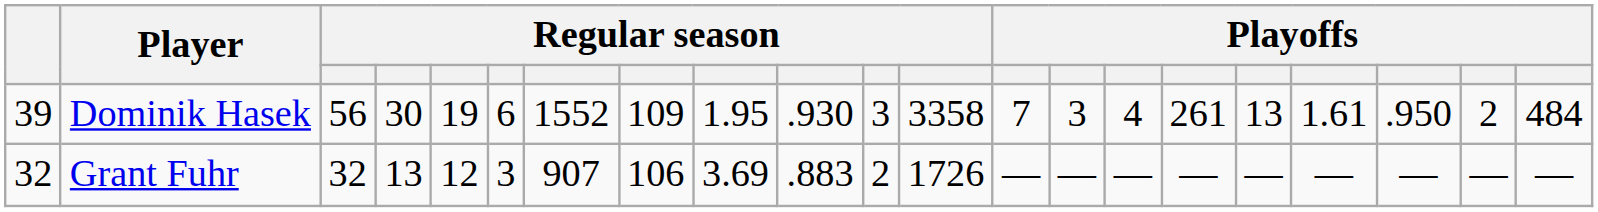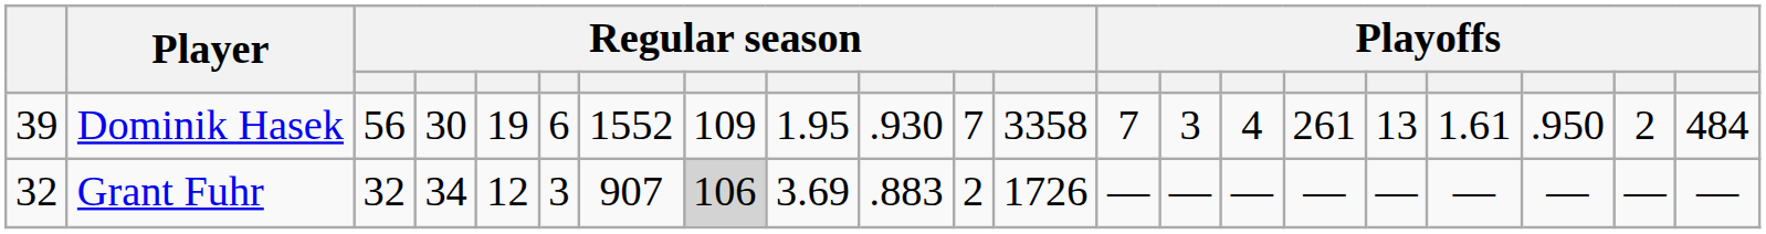Dominik Hasek | column 11: 3 -> 7
Grant Fuhr | column 4: 13 -> 34
Grant Fuhr | column 8: no background -> lightgrey background
